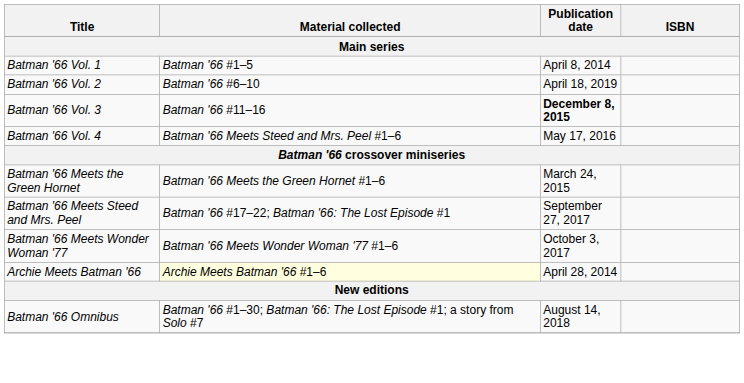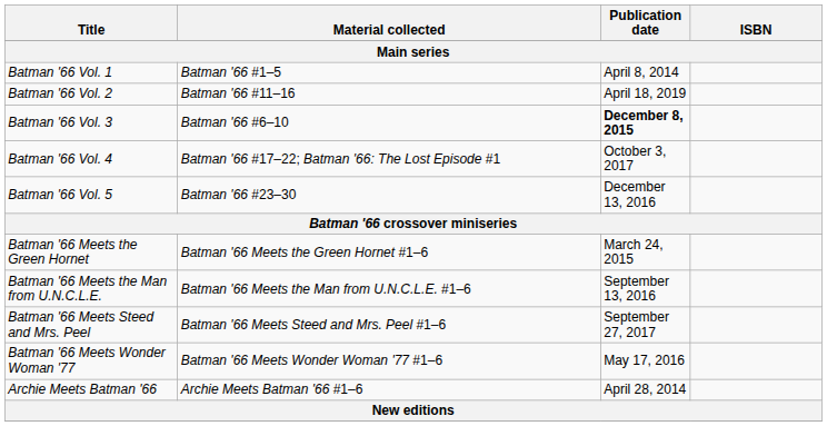Batman '66 Vol. 2 | Material collected: Batman '66 #6–10 -> Batman '66 #11–16
Batman '66 Vol. 3 | Material collected: Batman '66 #11–16 -> Batman '66 #6–10
Batman '66 Vol. 4 | Material collected: Batman '66 Meets Steed and Mrs. Peel #1–6 -> Batman '66 #17–22; Batman '66: The Lost Episode #1
Batman '66 Vol. 4 | Publication date: May 17, 2016 -> October 3, 2017
+ row: Batman '66 Vol. 5 | Batman '66 #23–30 | December 13, 2016
+ row: Batman '66 Meets the Man from U.N.C.L.E. | Batman '66 Meets the Man from U.N.C.L.E. #1–6 | September 13, 2016
Batman '66 Meets Steed and Mrs. Peel | Material collected: Batman '66 #17–22; Batman '66: The Lost Episode #1 -> Batman '66 Meets Steed and Mrs. Peel #1–6
Batman '66 Meets Wonder Woman '77 | Publication date: October 3, 2017 -> May 17, 2016
Archie Meets Batman '66 | Material collected: lightyellow background -> no background
- row: Batman '66 Omnibus | Batman '66 #1–30; Batman '66: The Lost Episode #1; a story from Solo #7 | August 14, 2018
